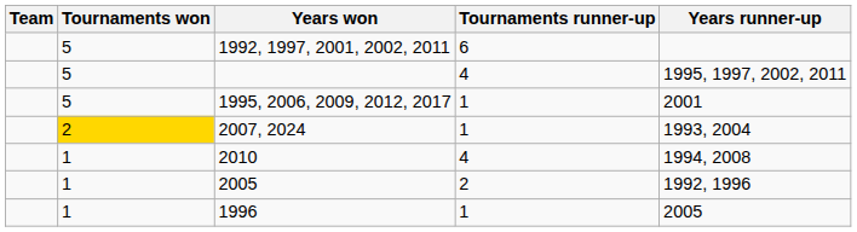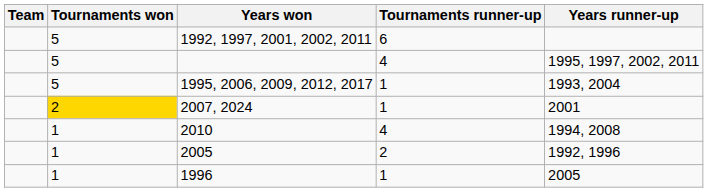1995, 2006, 2009, 2012, 2017 | Years runner-up: 2001 -> 1993, 2004
2007, 2024 | Years runner-up: 1993, 2004 -> 2001
